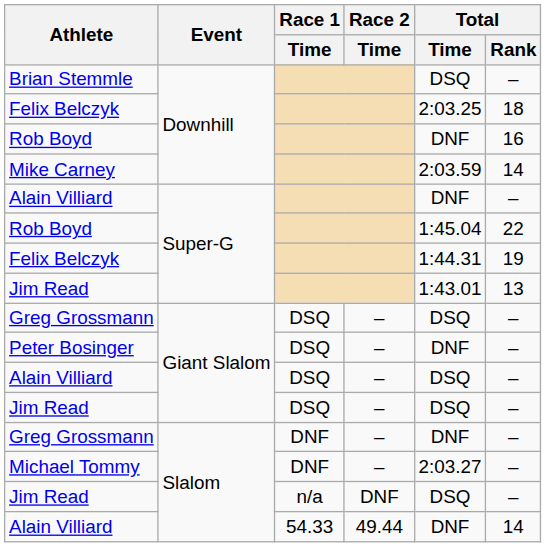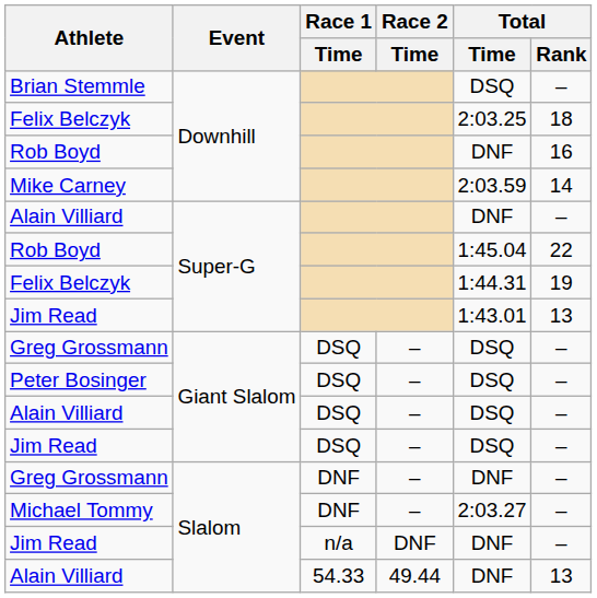Peter Bosinger | Total / Time: DNF -> DSQ
Jim Read / Slalom | Total / Time: DSQ -> DNF
Alain Villiard / Slalom | Total / Rank: 14 -> 13
